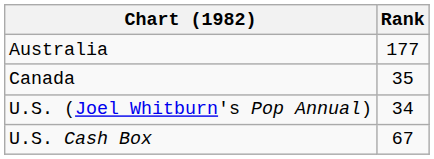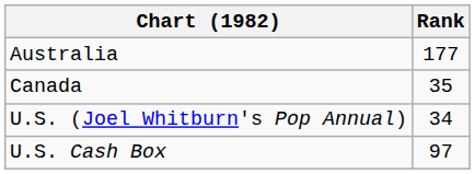U.S. Cash Box | Rank: 67 -> 97
